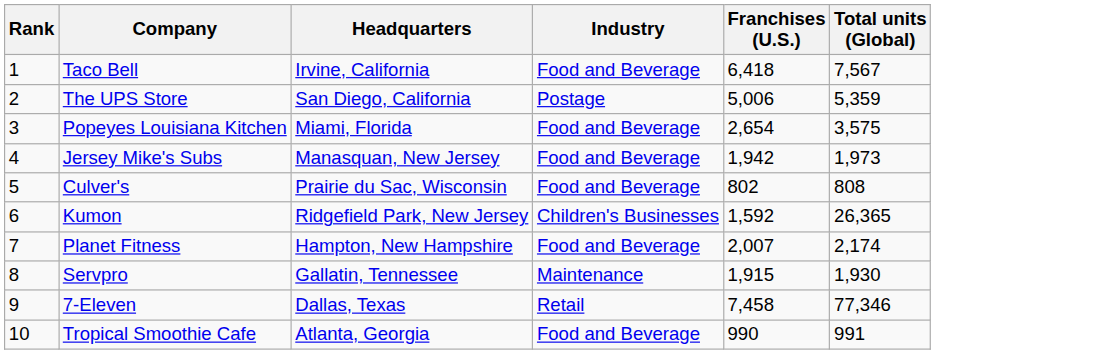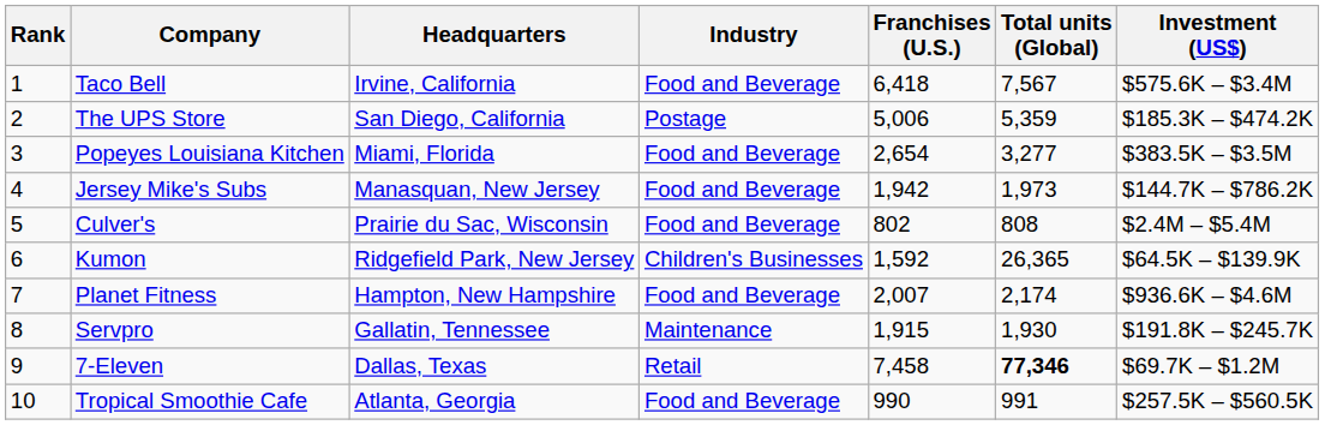+ column: Investment (US$) | $575.6K – $3.4M | $185.3K – $474.2K | $383.5K – $3.5M | $144.7K – $786.2K | $2.4M – $5.4M | $64.5K – $139.9K | $936.6K – $4.6M | $191.8K – $245.7K | $69.7K – $1.2M | $257.5K – $560.5K
Popeyes Louisiana Kitchen | Total units (Global): 3,575 -> 3,277
7-Eleven | Total units (Global): normal -> bold
